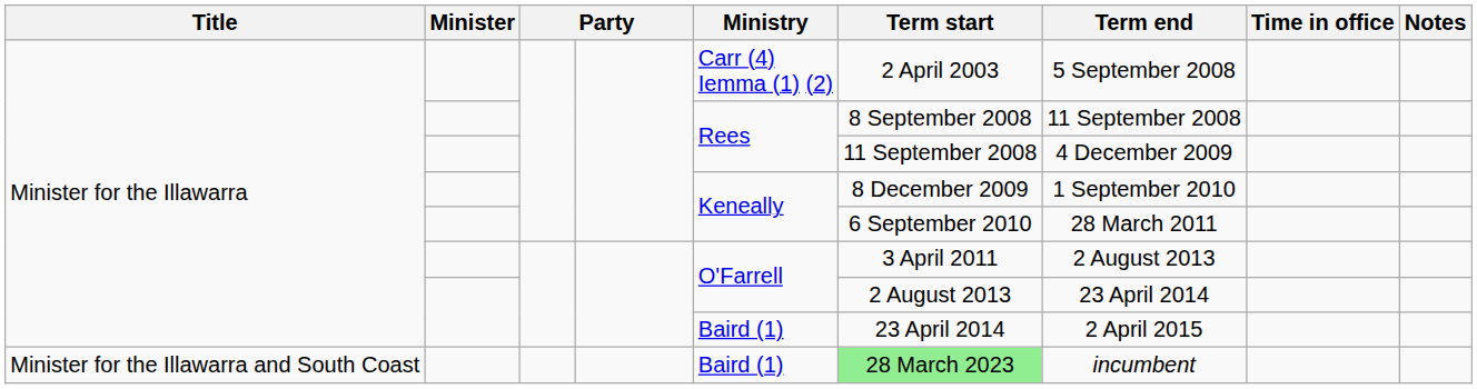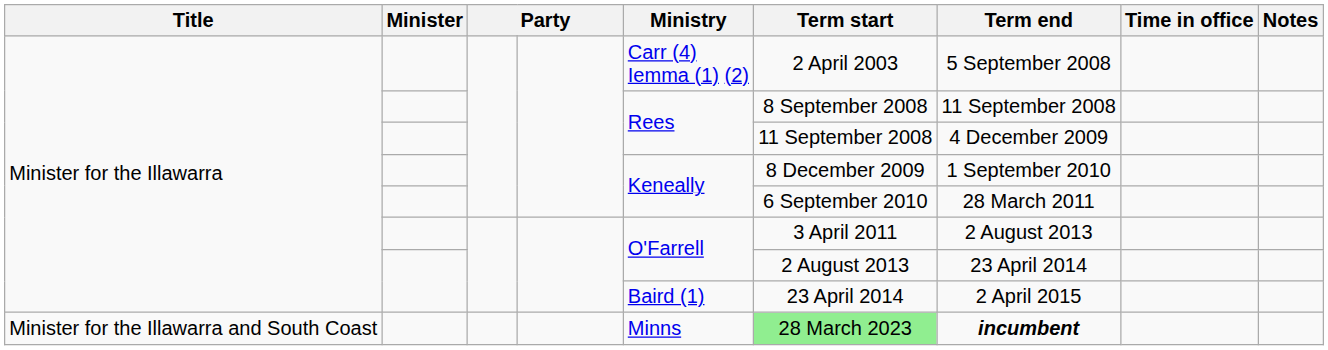Minister for the Illawarra and South Coast | Ministry: Baird (1) -> Minns
Minister for the Illawarra and South Coast | Term end: normal -> bold
